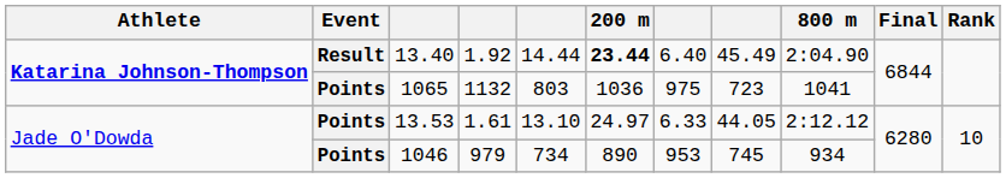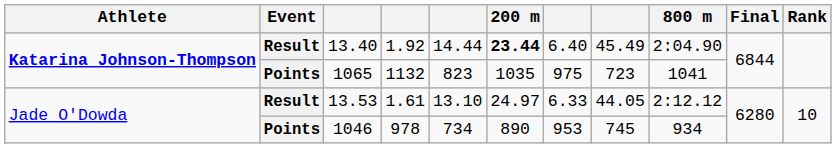1065 | column 5: 803 -> 823
1065 | 200 m: 1036 -> 1035
13.53 | Event: Points -> Result
1046 | column 4: 979 -> 978
